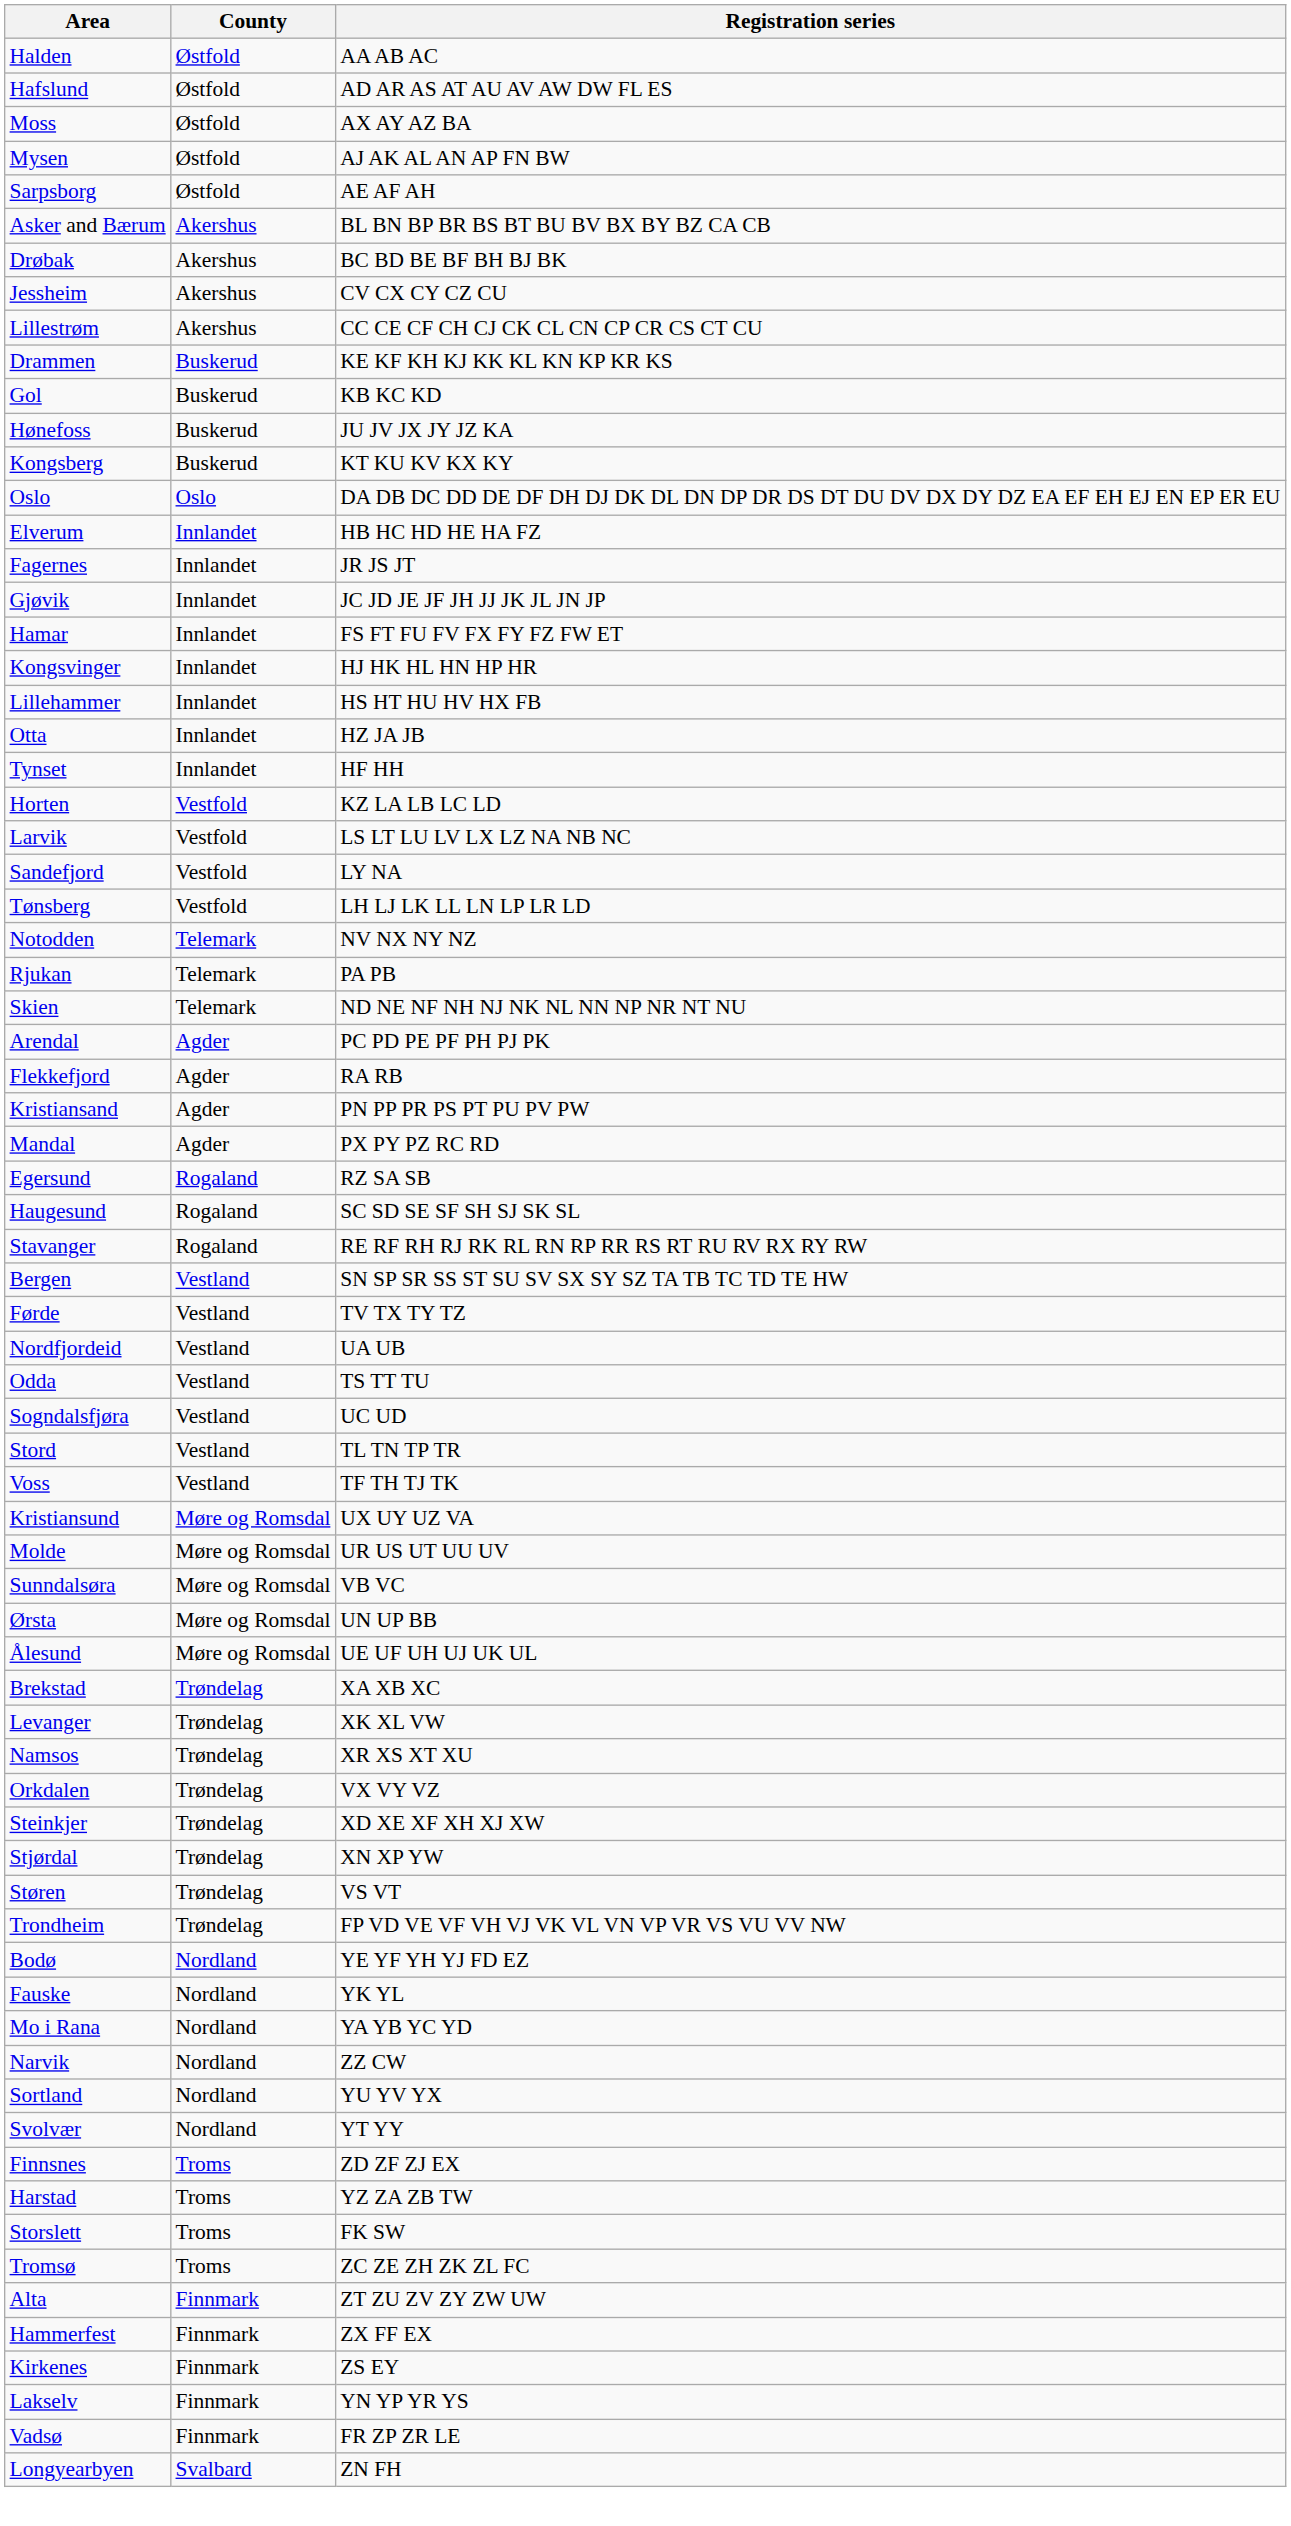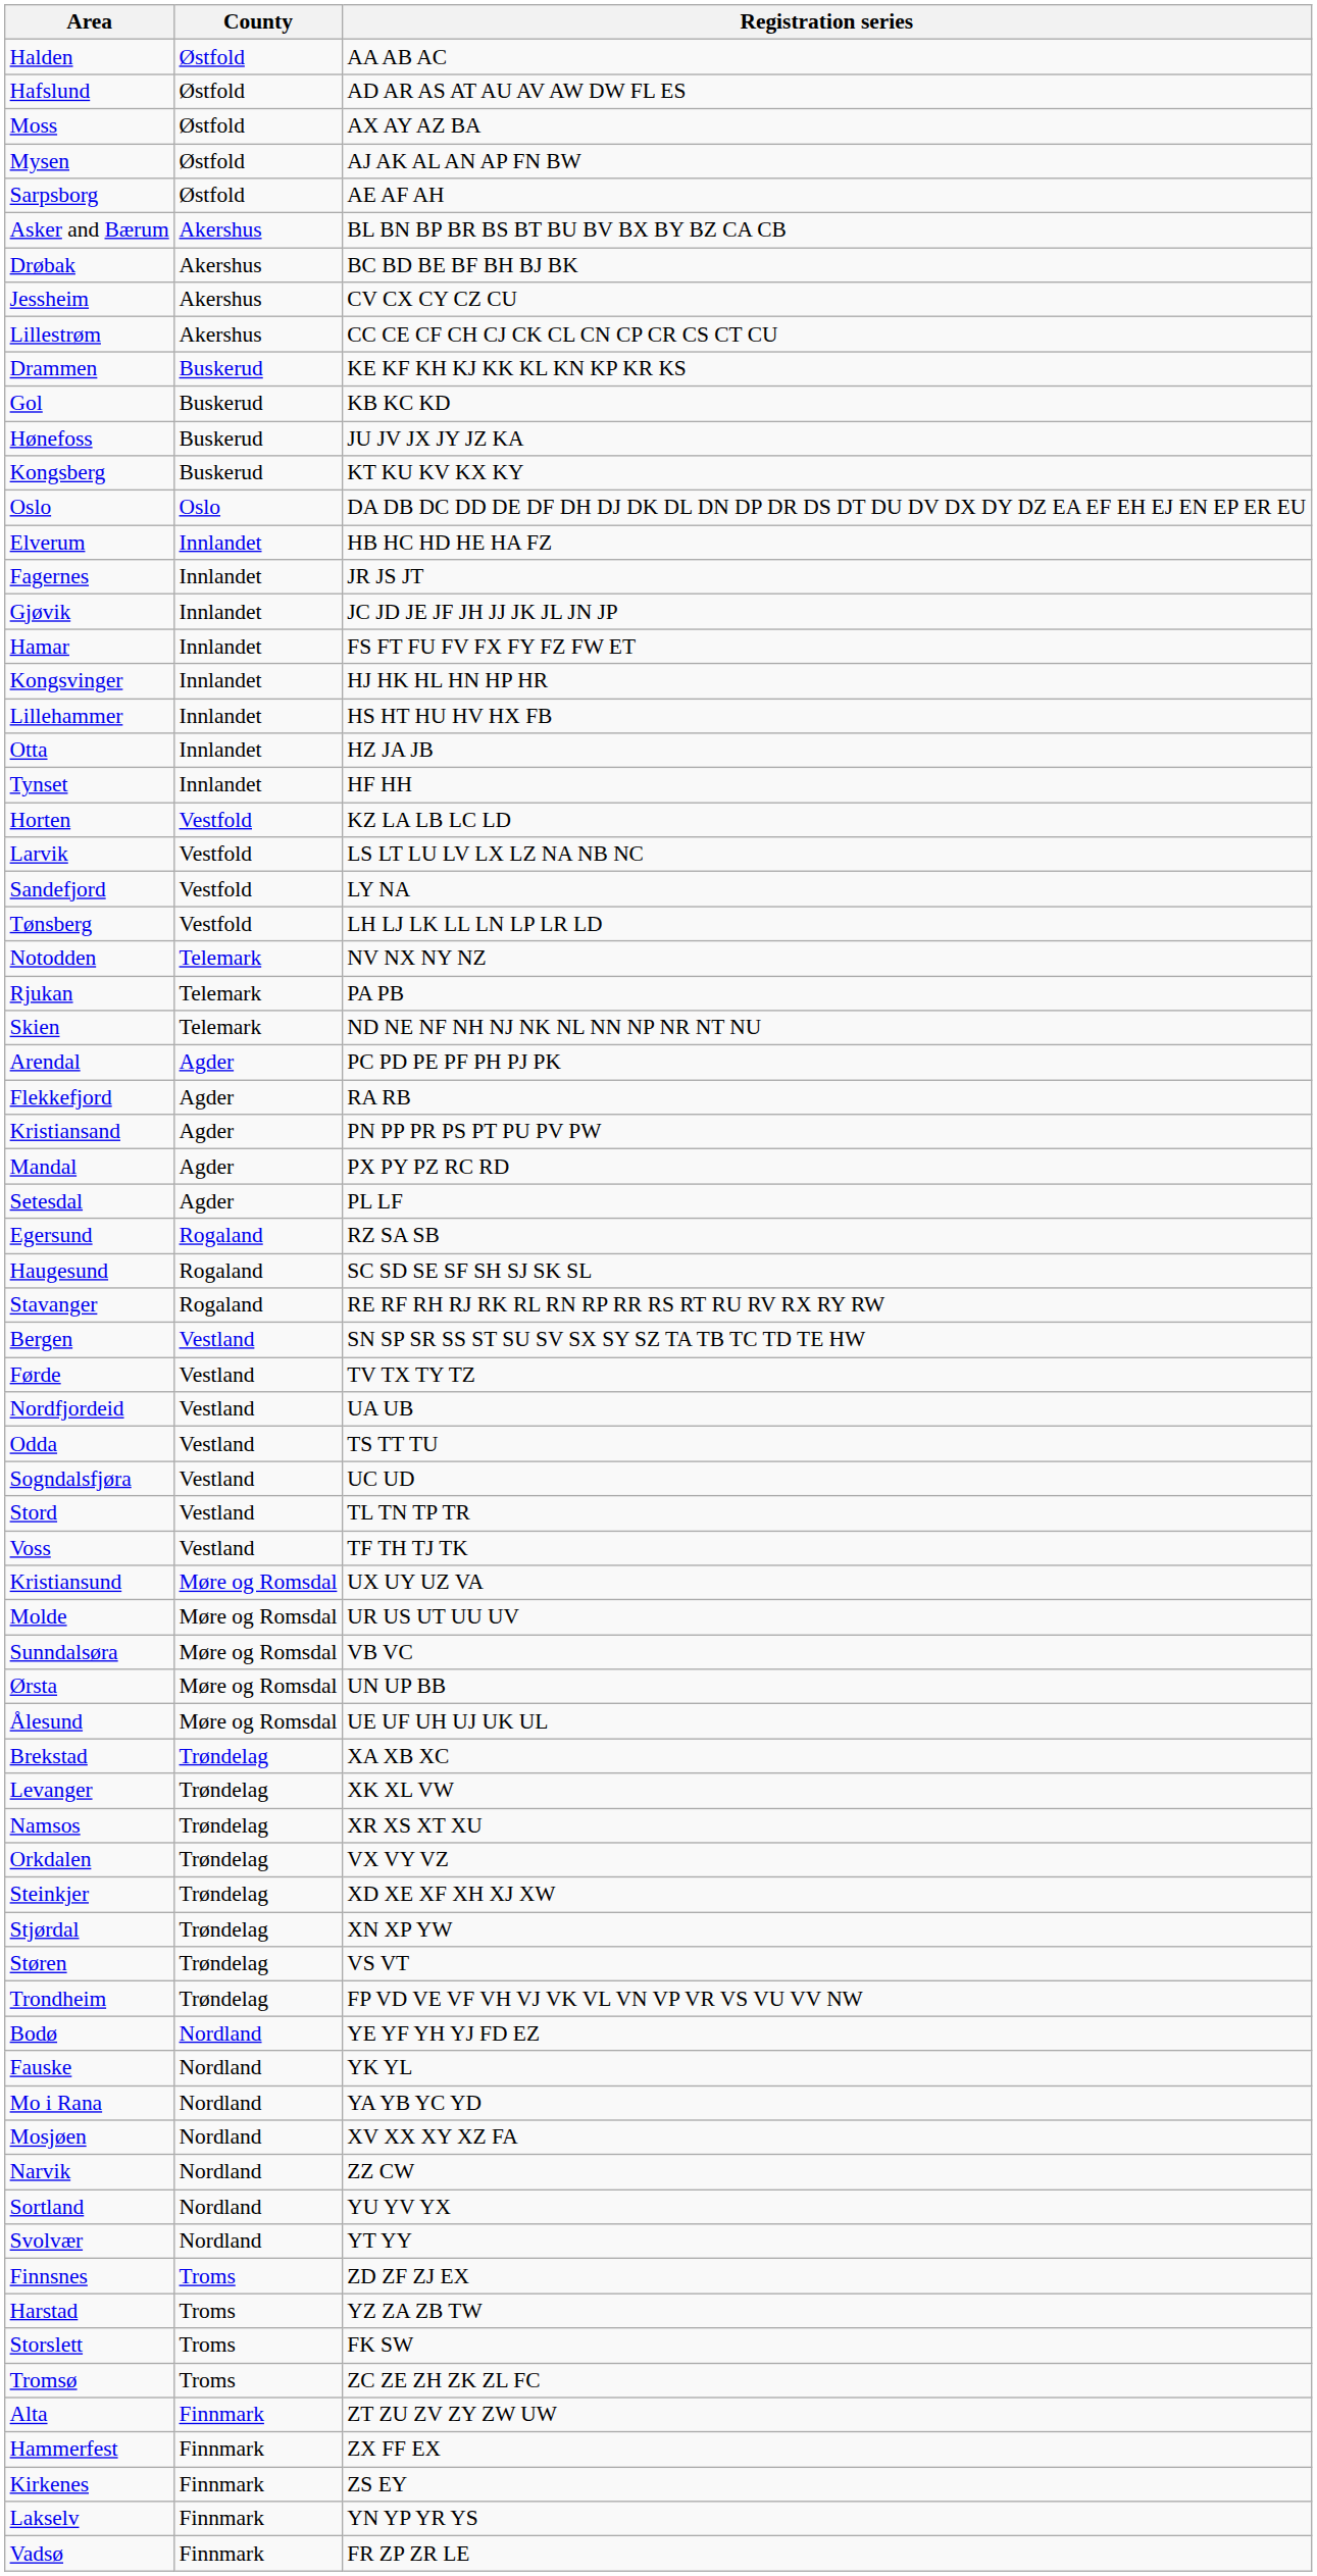+ row: Setesdal | Agder | PL LF
+ row: Mosjøen | Nordland | XV XX XY XZ FA
- row: Longyearbyen | Svalbard | ZN FH
